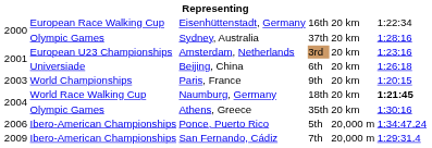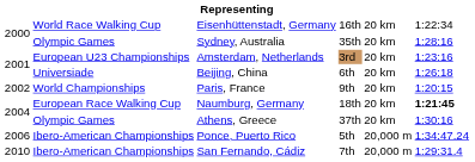Eisenhüttenstadt, Germany | column 2: European Race Walking Cup -> World Race Walking Cup
Sydney, Australia | column 4: 37th -> 35th
Paris, France | column 1: 2003 -> 2002
Naumburg, Germany | column 2: World Race Walking Cup -> European Race Walking Cup
Athens, Greece | column 4: 35th -> 37th
San Fernando, Cádiz | column 1: 2009 -> 2010
